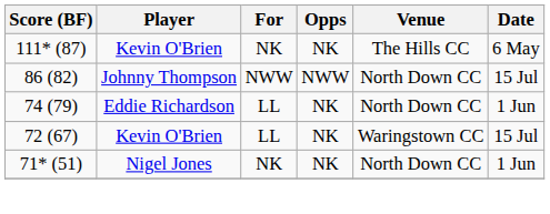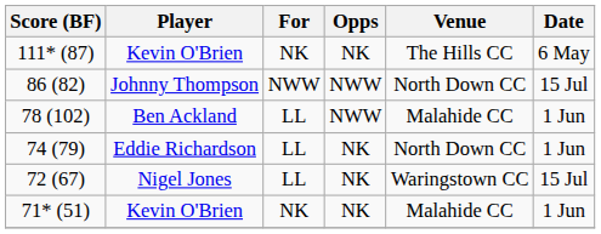+ row: 78 (102) | Ben Ackland | LL | NWW | Malahide CC | 1 Jun
72 (67) | Player: Kevin O'Brien -> Nigel Jones
71* (51) | Player: Nigel Jones -> Kevin O'Brien
71* (51) | Venue: North Down CC -> Malahide CC
